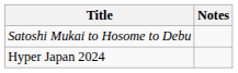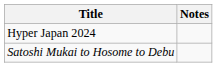rows swapped: Satoshi Mukai to Hosome to Debu <-> Hyper Japan 2024
